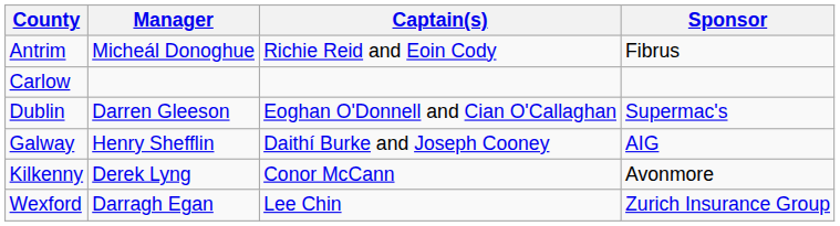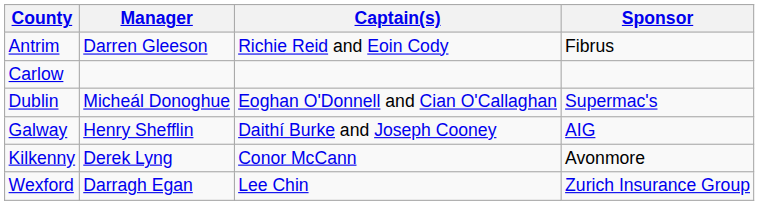Antrim | Manager: Micheál Donoghue -> Darren Gleeson
Dublin | Manager: Darren Gleeson -> Micheál Donoghue
